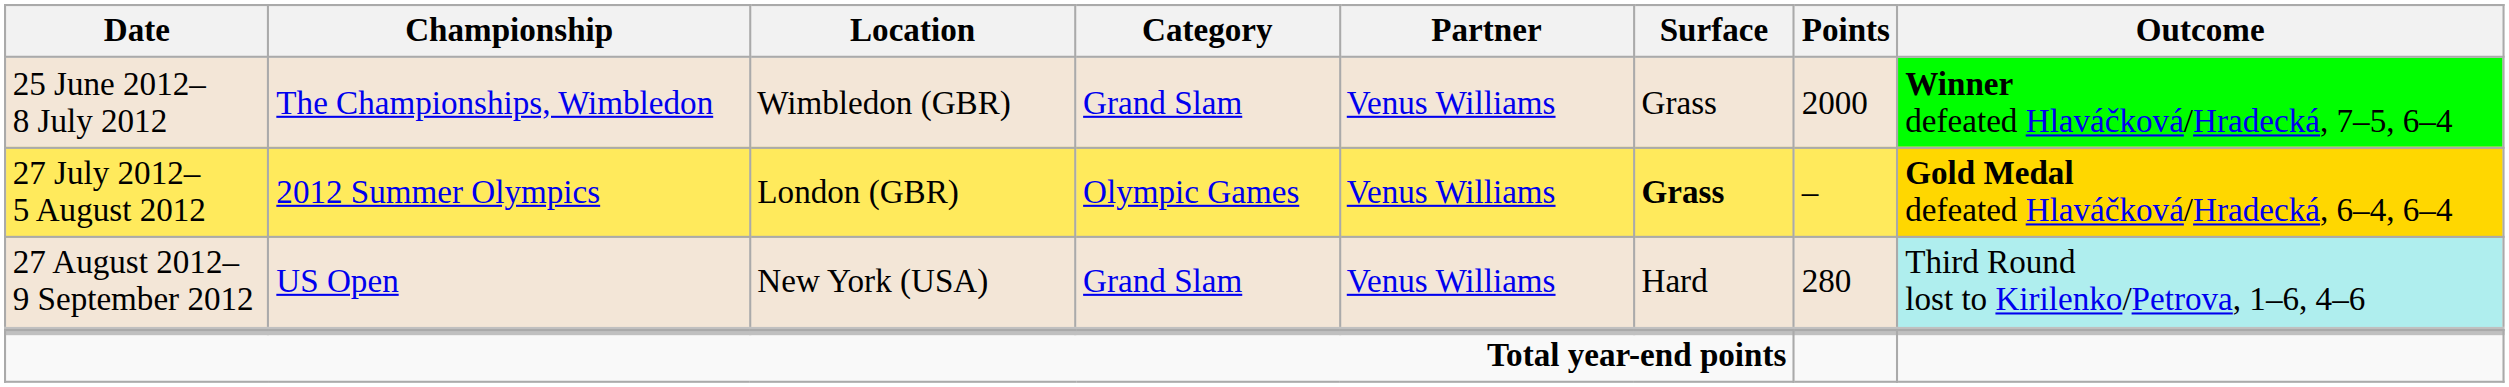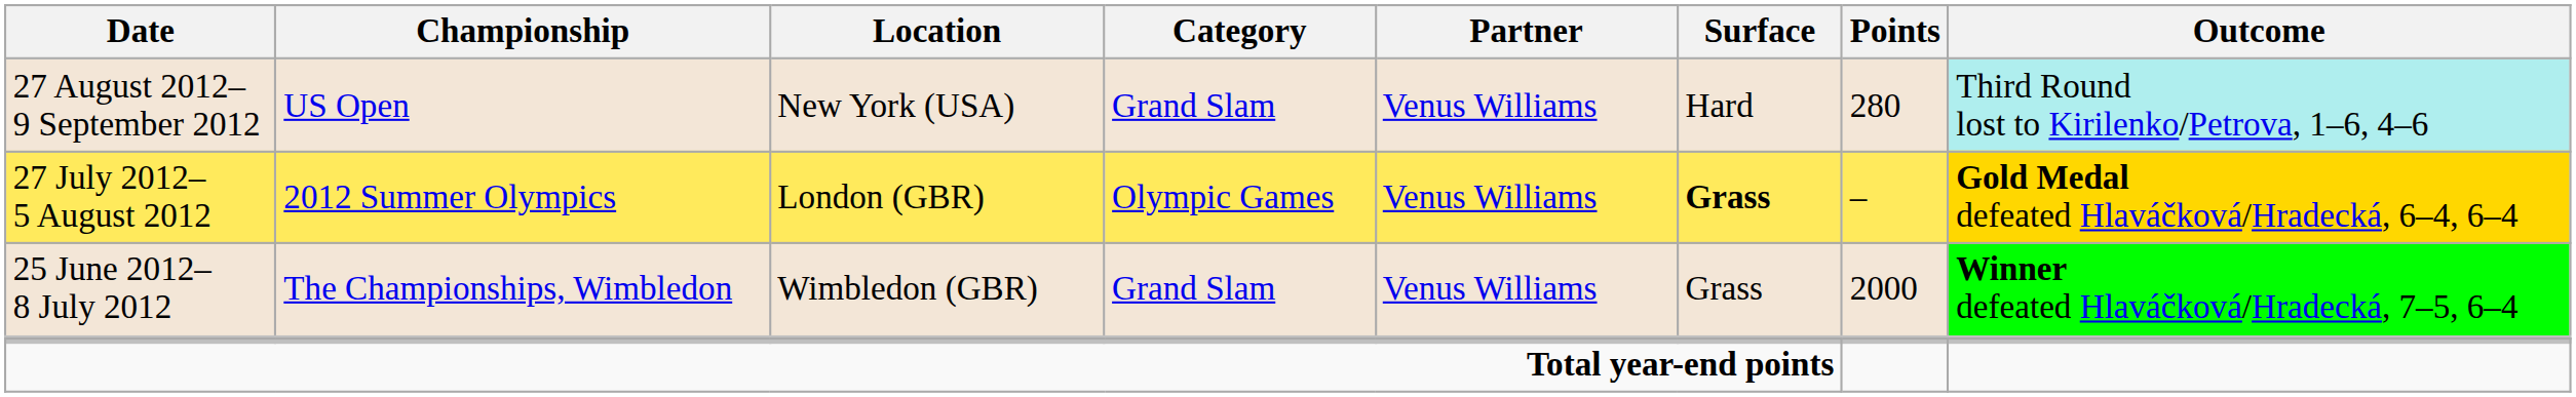rows swapped: 25 June 2012– 8 July 2012 <-> 27 August 2012– 9 September 2012
